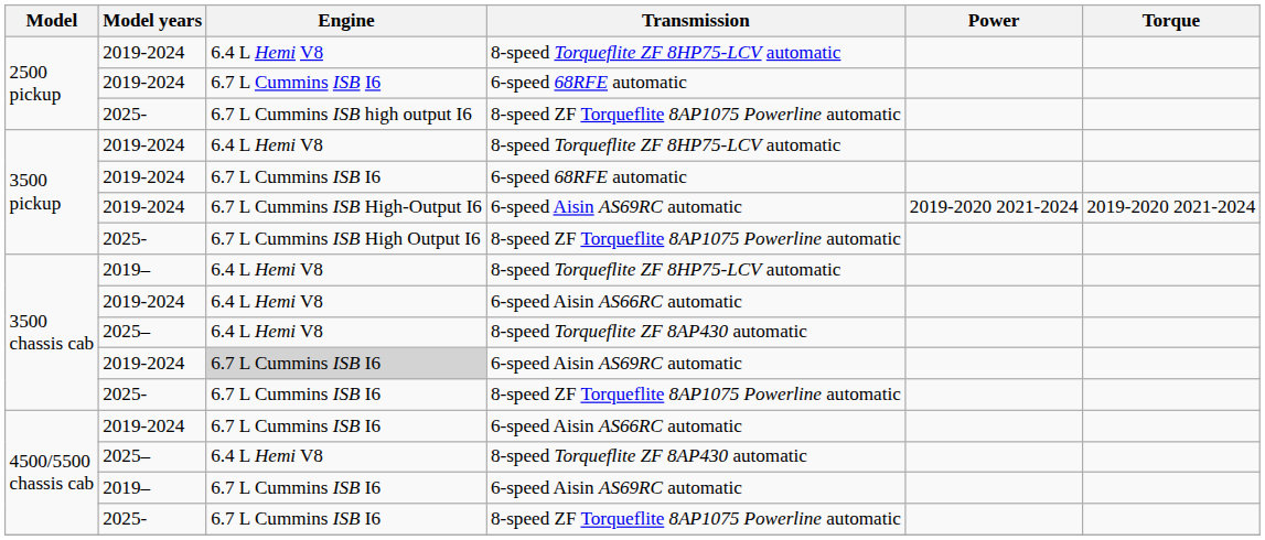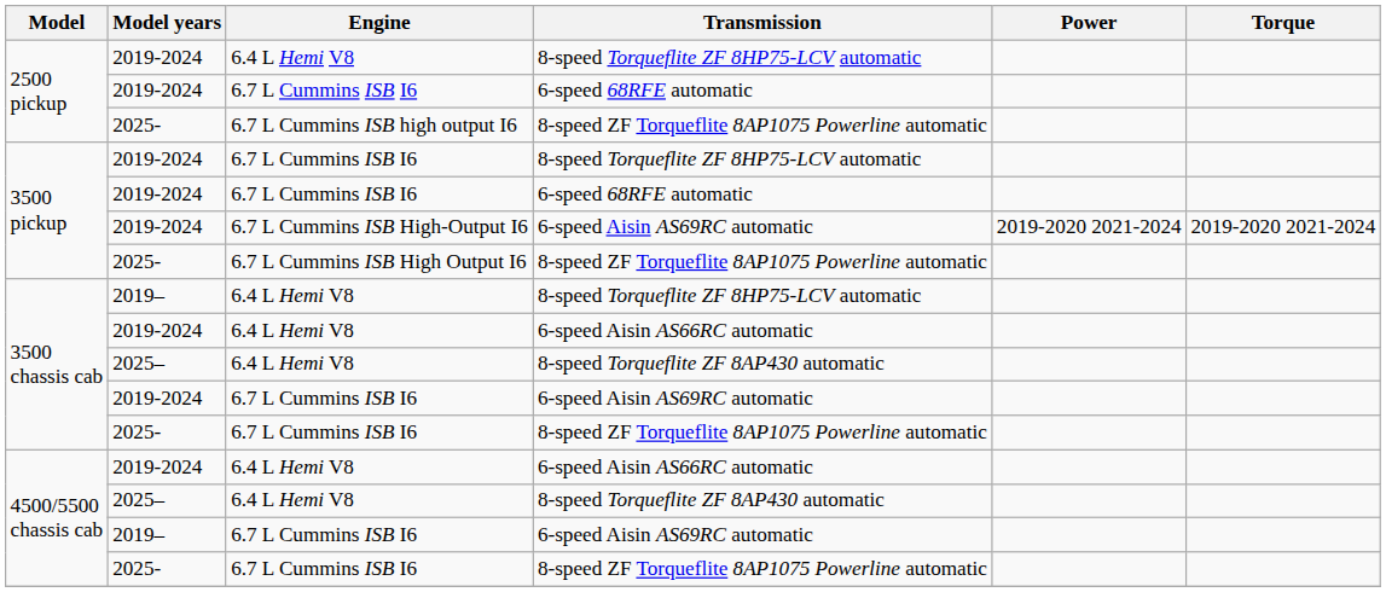3500 pickup / 8-speed Torqueflite ZF 8HP75-LCV automatic | Engine: 6.4 L Hemi V8 -> 6.7 L Cummins ISB I6
3500 chassis cab / 6-speed Aisin AS69RC automatic | Engine: lightgrey background -> no background
4500/5500 chassis cab / 6-speed Aisin AS66RC automatic | Engine: 6.7 L Cummins ISB I6 -> 6.4 L Hemi V8
